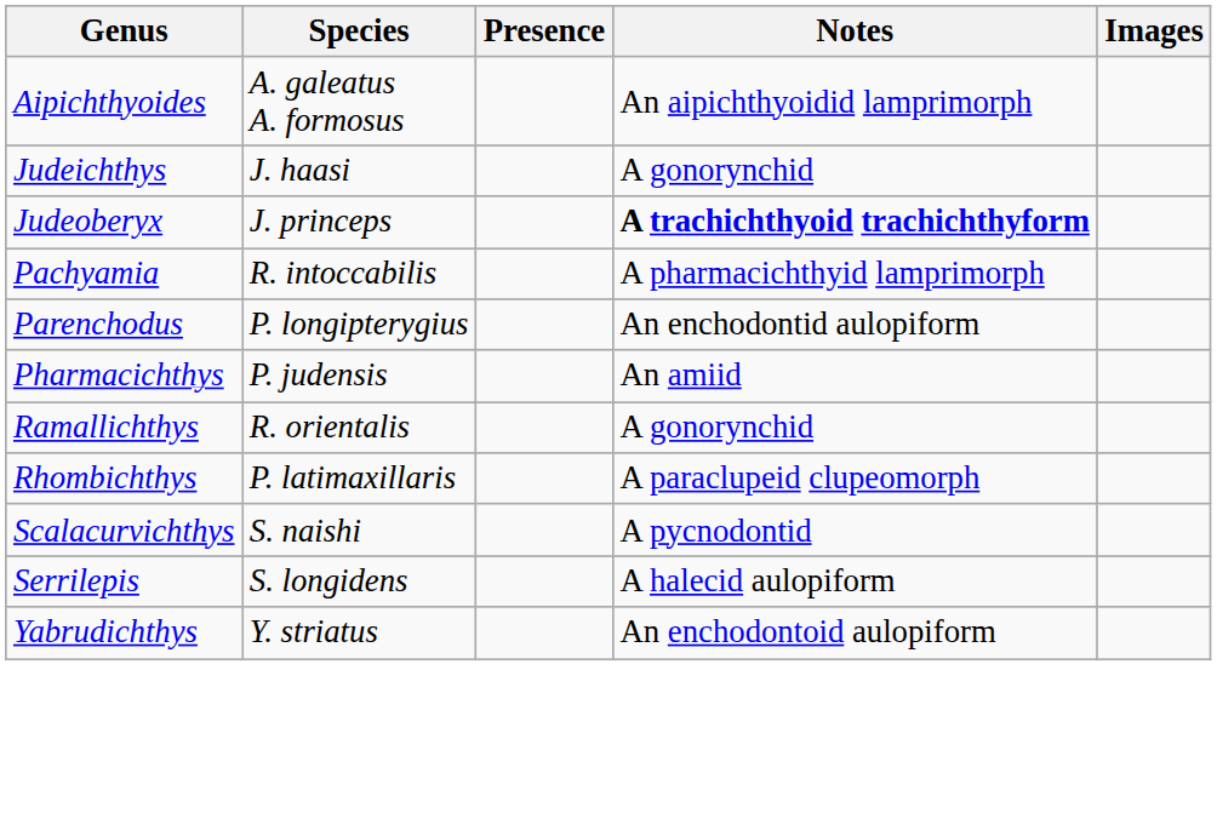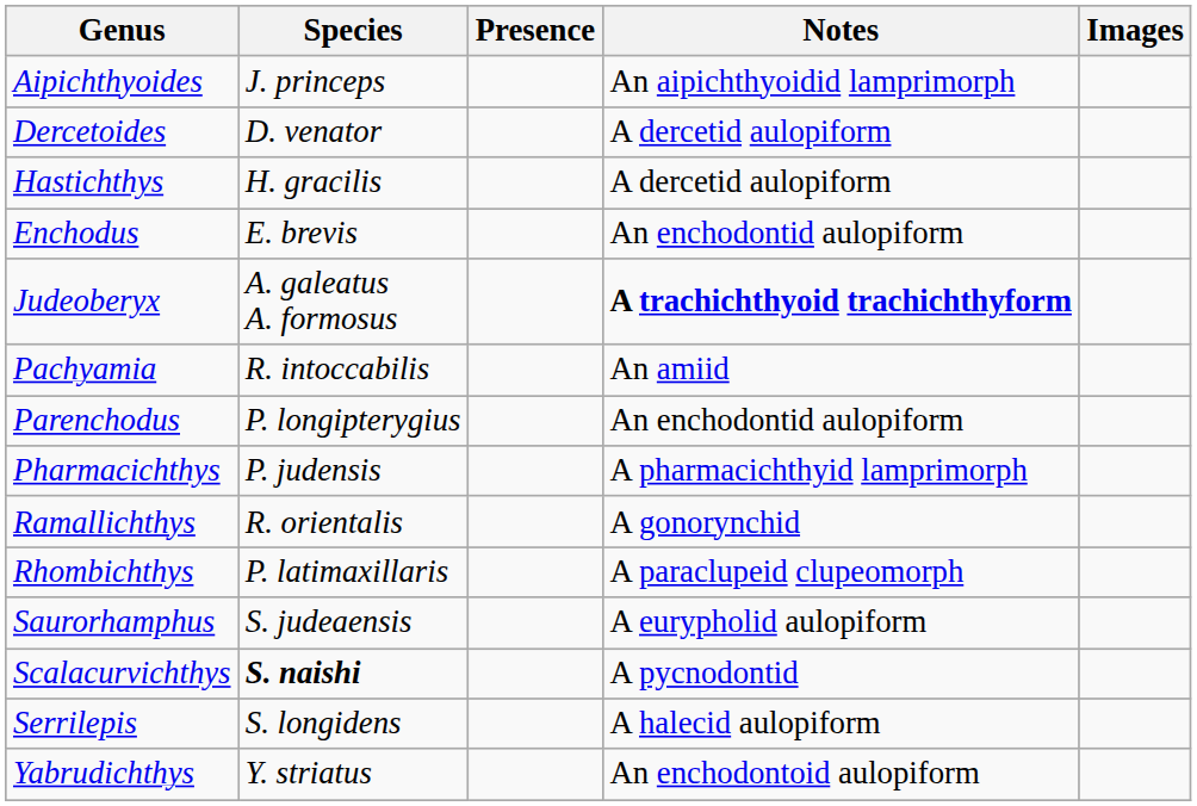Aipichthyoides | Species: A. galeatus A. formosus -> J. princeps
+ row: Dercetoides | D. venator | A dercetid aulopiform
+ row: Hastichthys | H. gracilis | A dercetid aulopiform
+ row: Enchodus | E. brevis | An enchodontid aulopiform
- row: Judeichthys | J. haasi | A gonorynchid
Judeoberyx | Species: J. princeps -> A. galeatus A. formosus
Pachyamia | Notes: A pharmacichthyid lamprimorph -> An amiid
Pharmacichthys | Notes: An amiid -> A pharmacichthyid lamprimorph
+ row: Saurorhamphus | S. judeaensis | A eurypholid aulopiform
Scalacurvichthys | Species: normal -> bold
